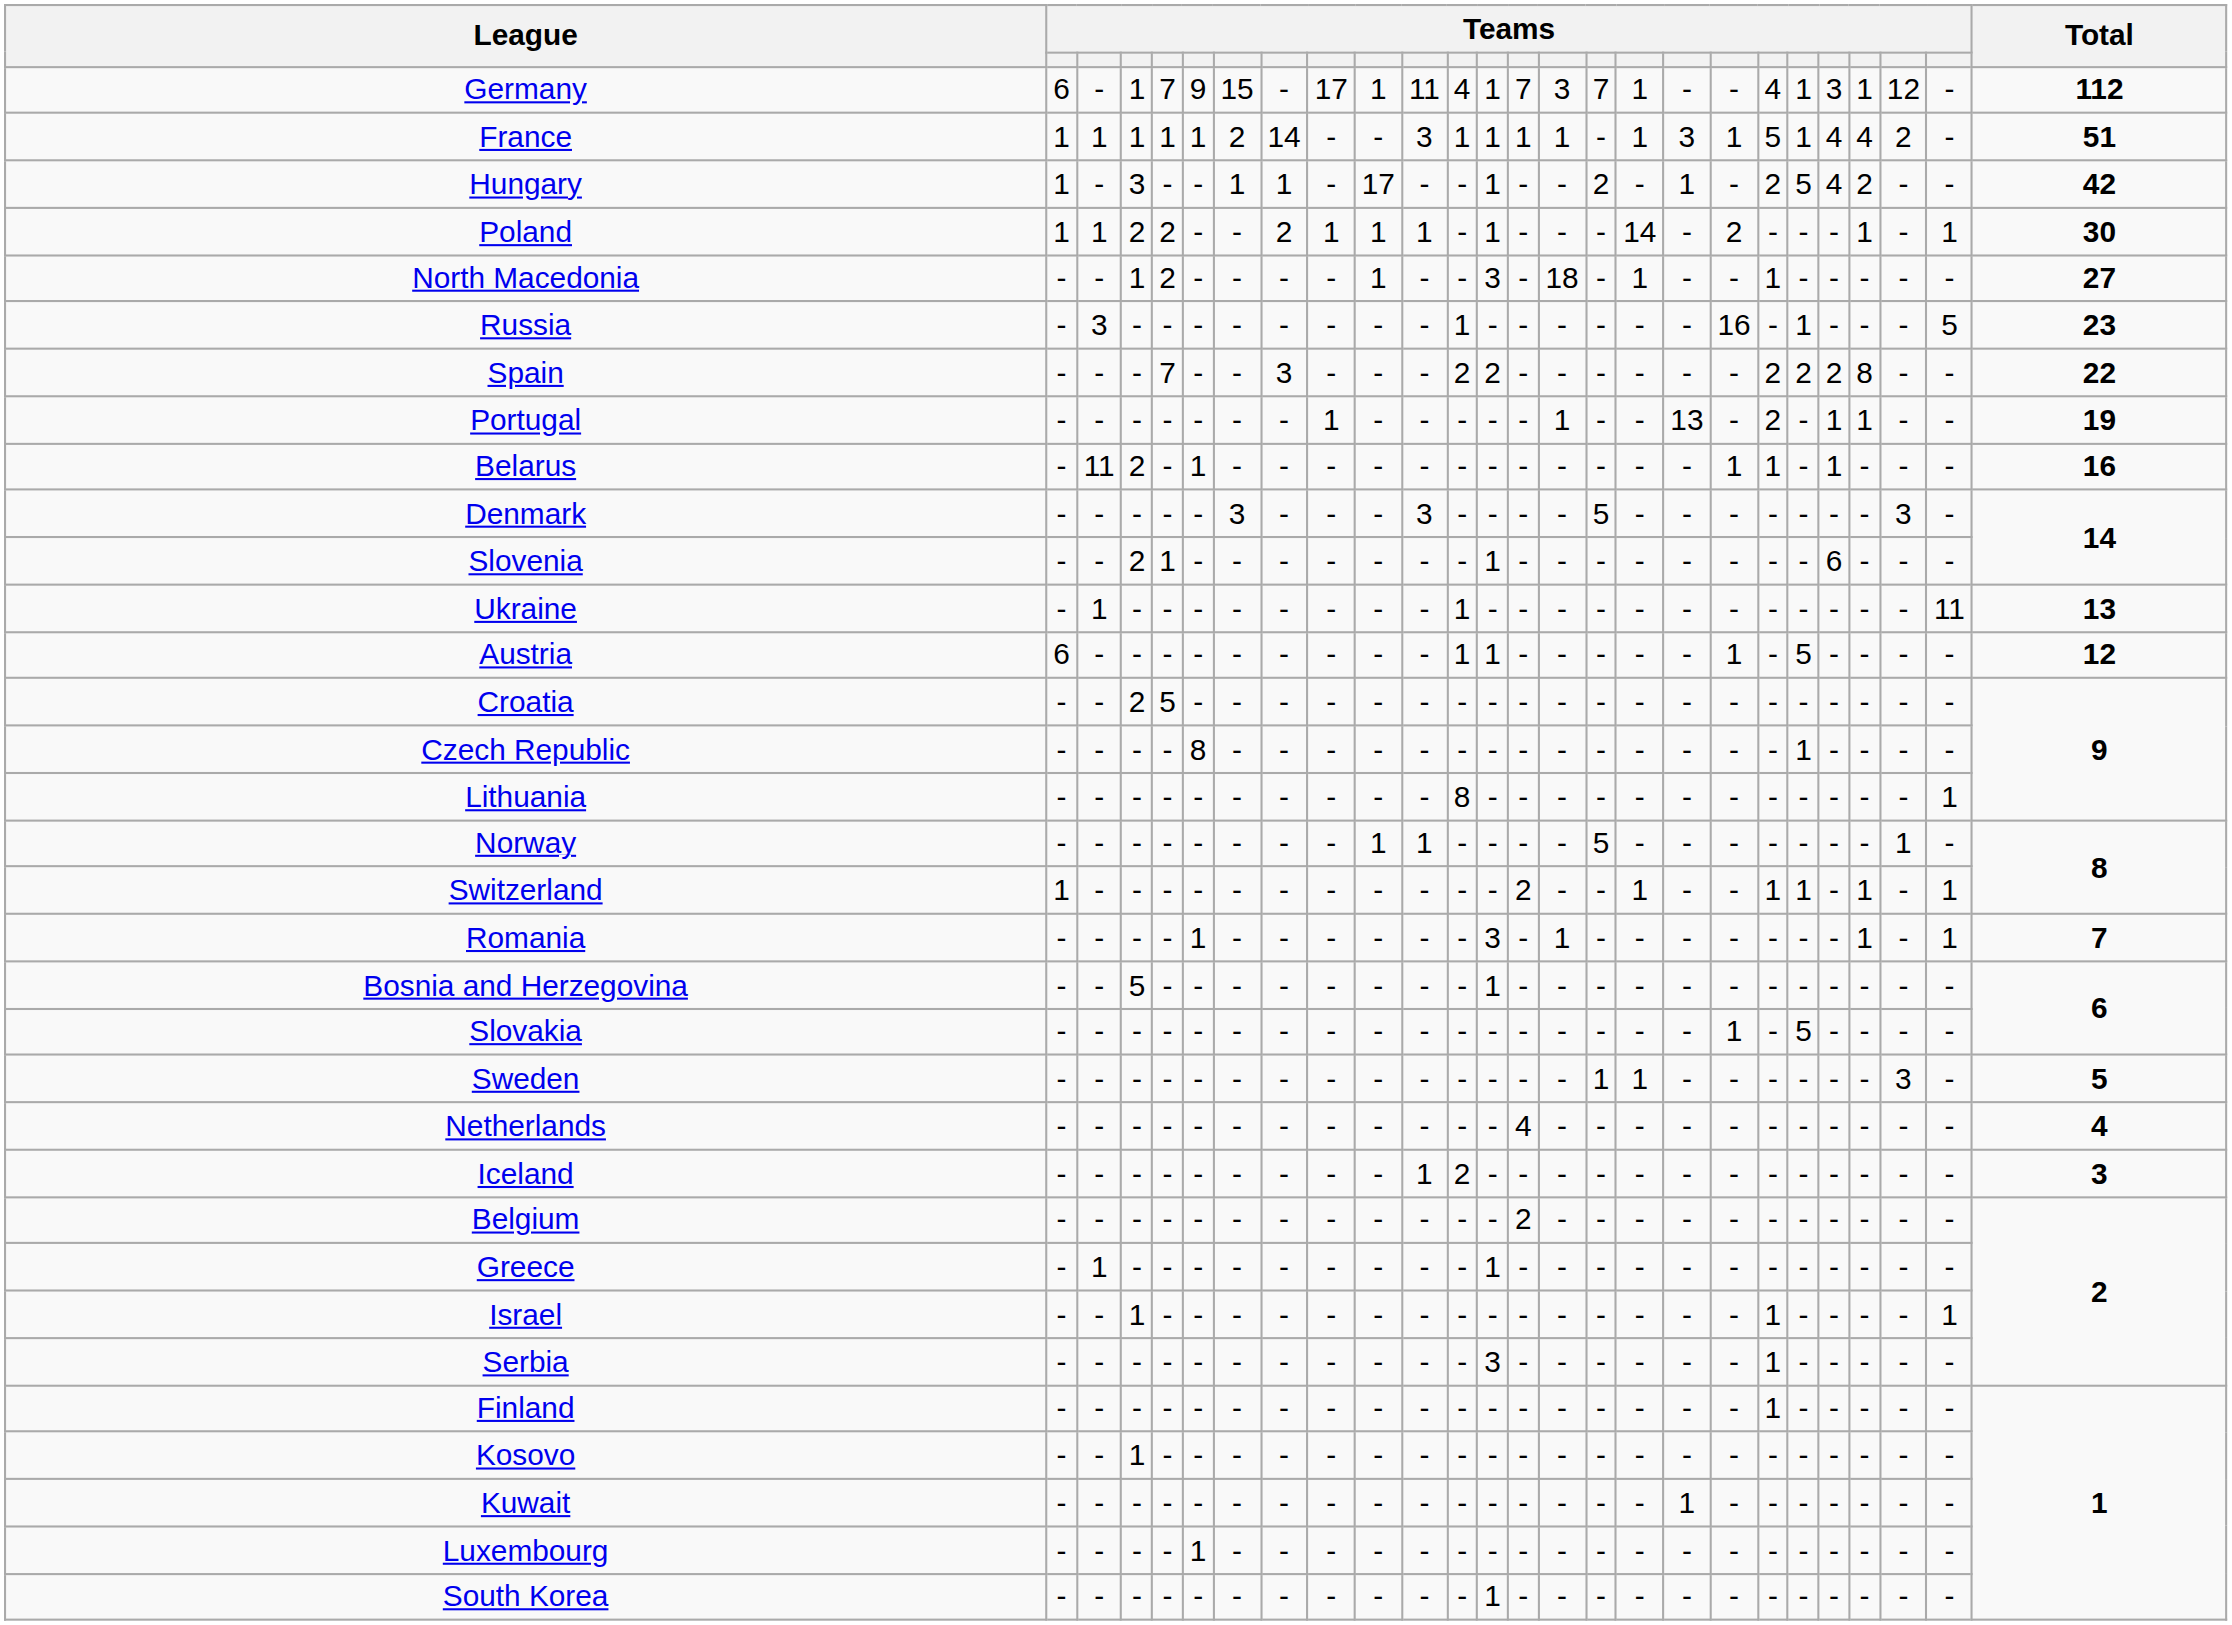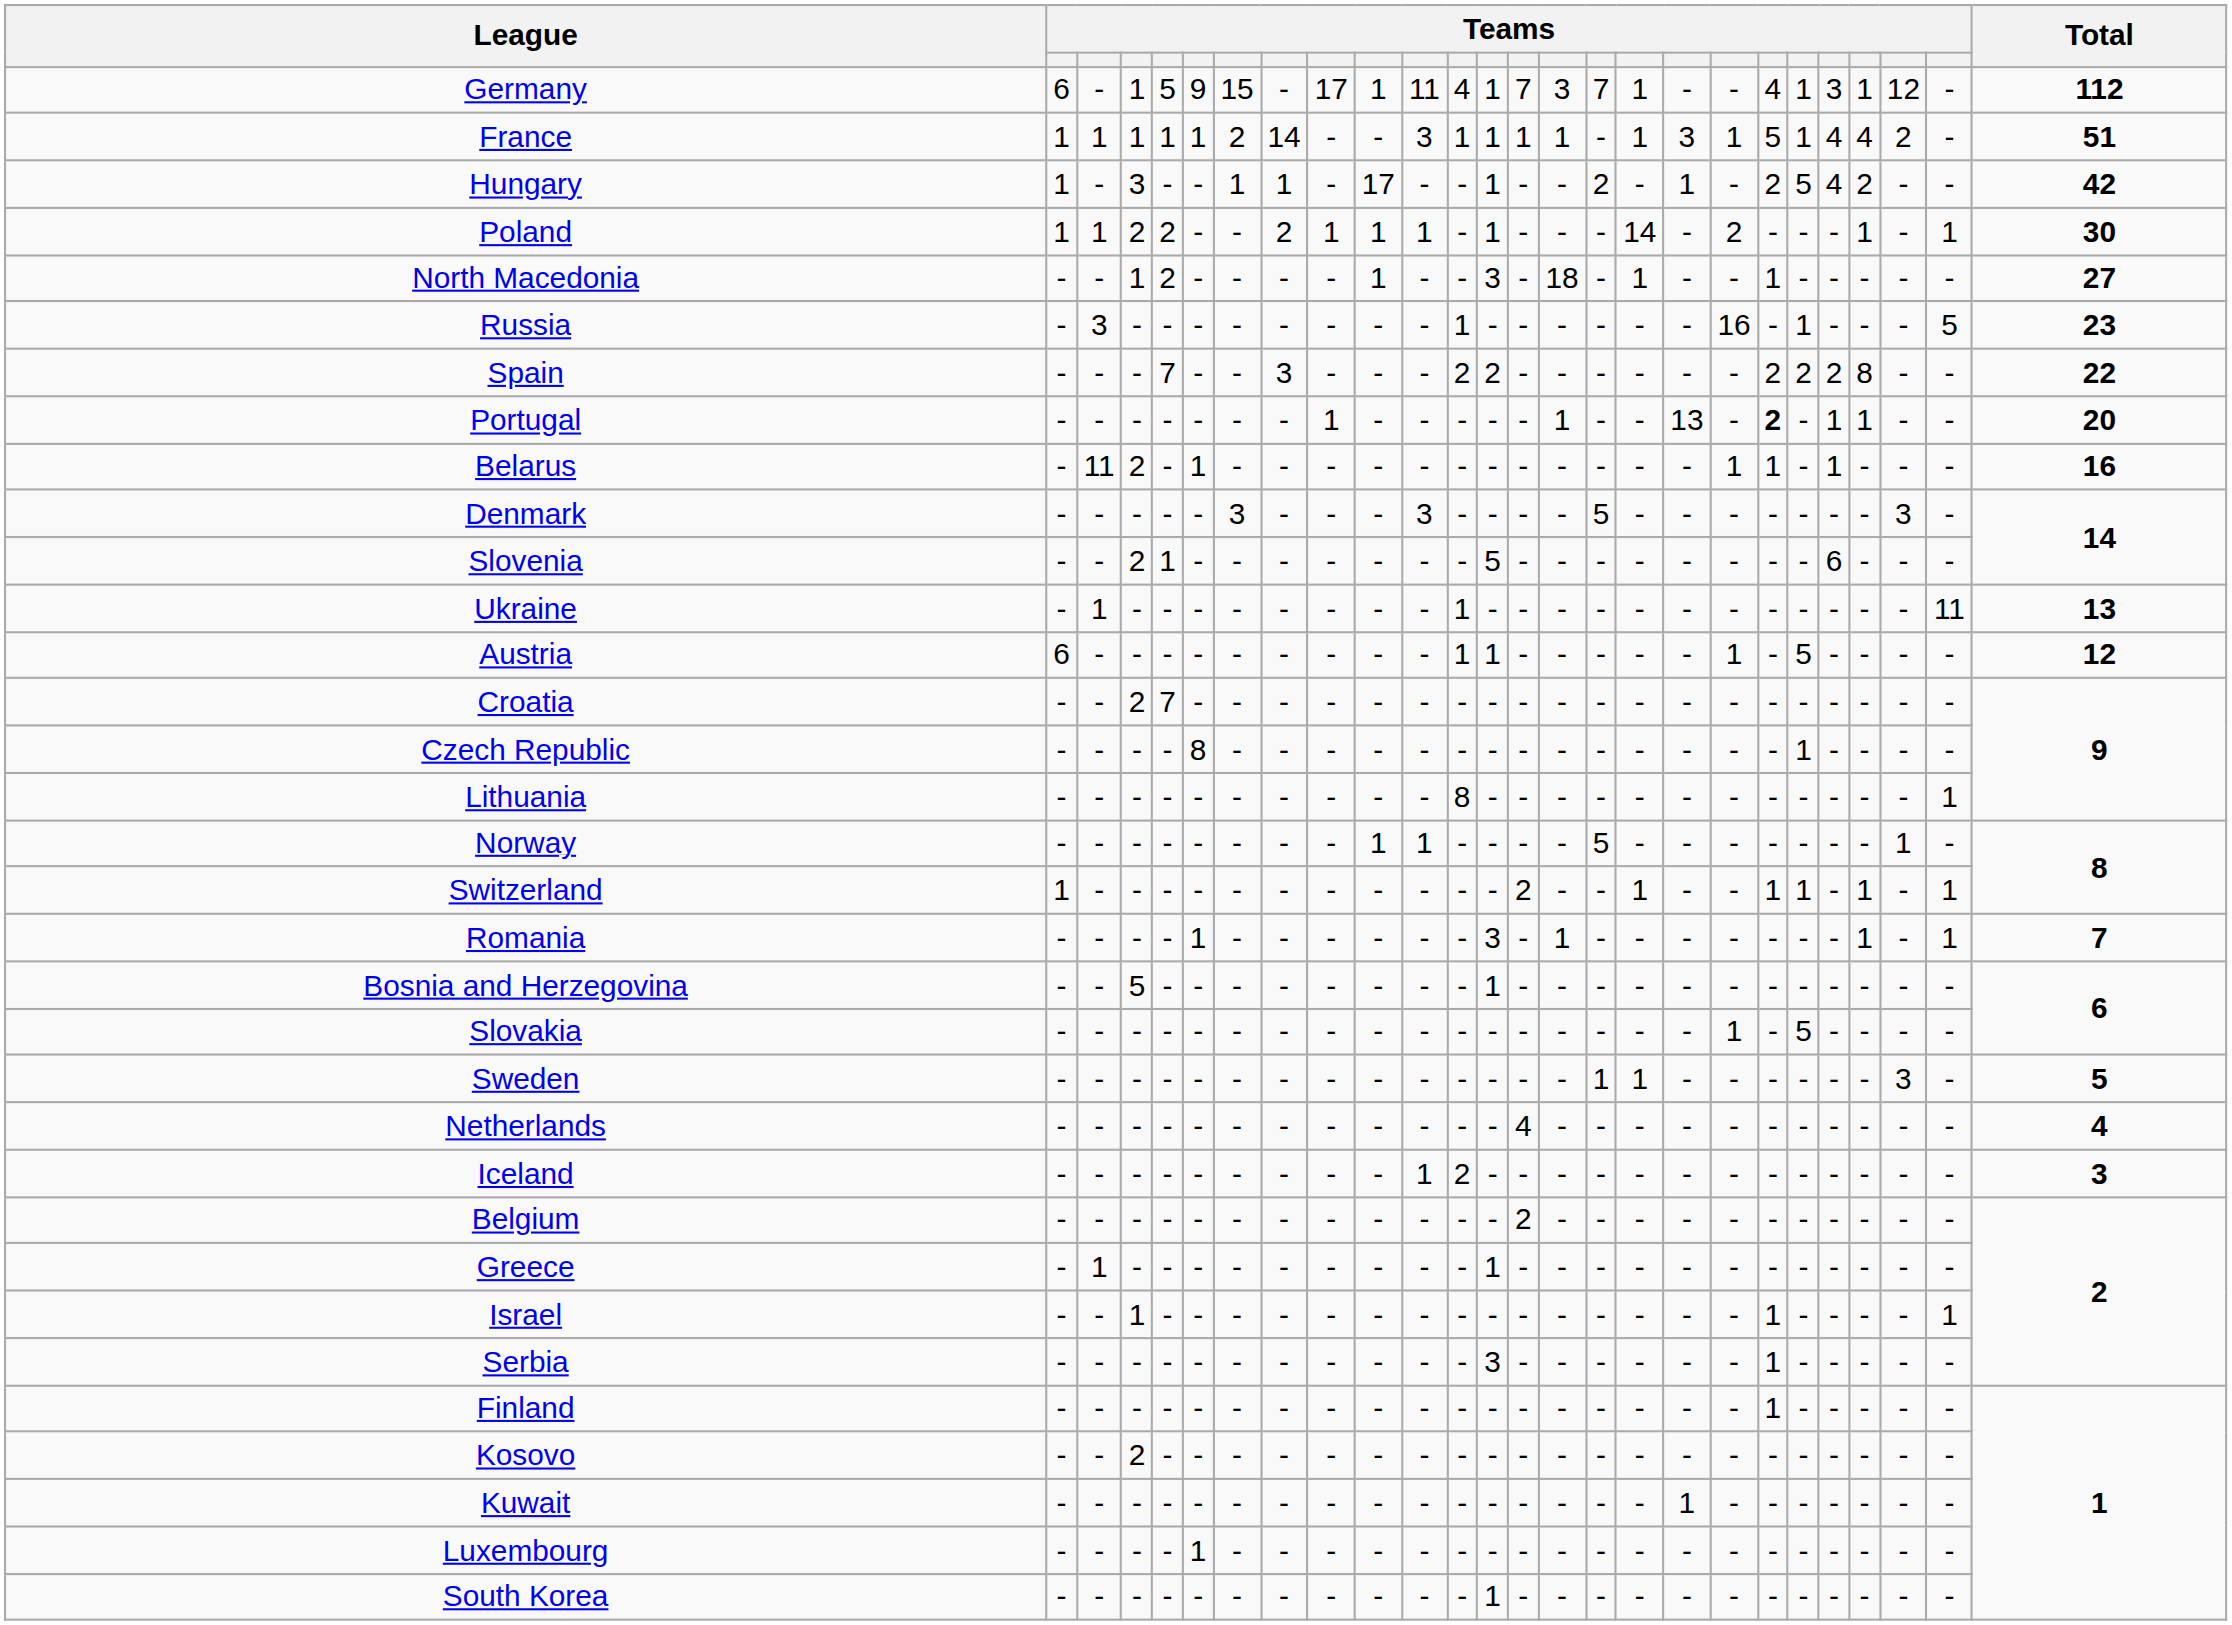Germany | column 5: 7 -> 5
Portugal | column 20: normal -> bold
Portugal | Total: 19 -> 20
Slovenia | column 13: 1 -> 5
Croatia | column 5: 5 -> 7
Kosovo | column 4: 1 -> 2
